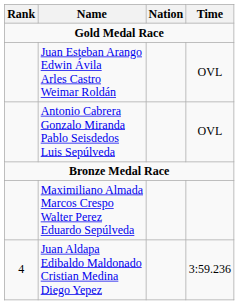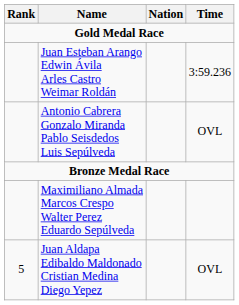Juan Esteban Arango Edwin Ávila Arles Castro Weimar Roldán | Time: OVL -> 3:59.236
Juan Aldapa Edibaldo Maldonado Cristian Medina Diego Yepez | Rank: 4 -> 5
Juan Aldapa Edibaldo Maldonado Cristian Medina Diego Yepez | Time: 3:59.236 -> OVL
